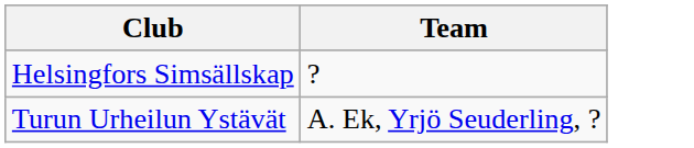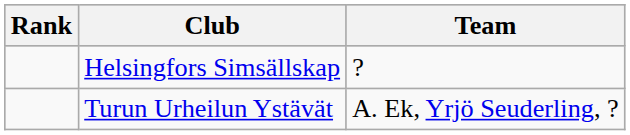+ column: Rank
